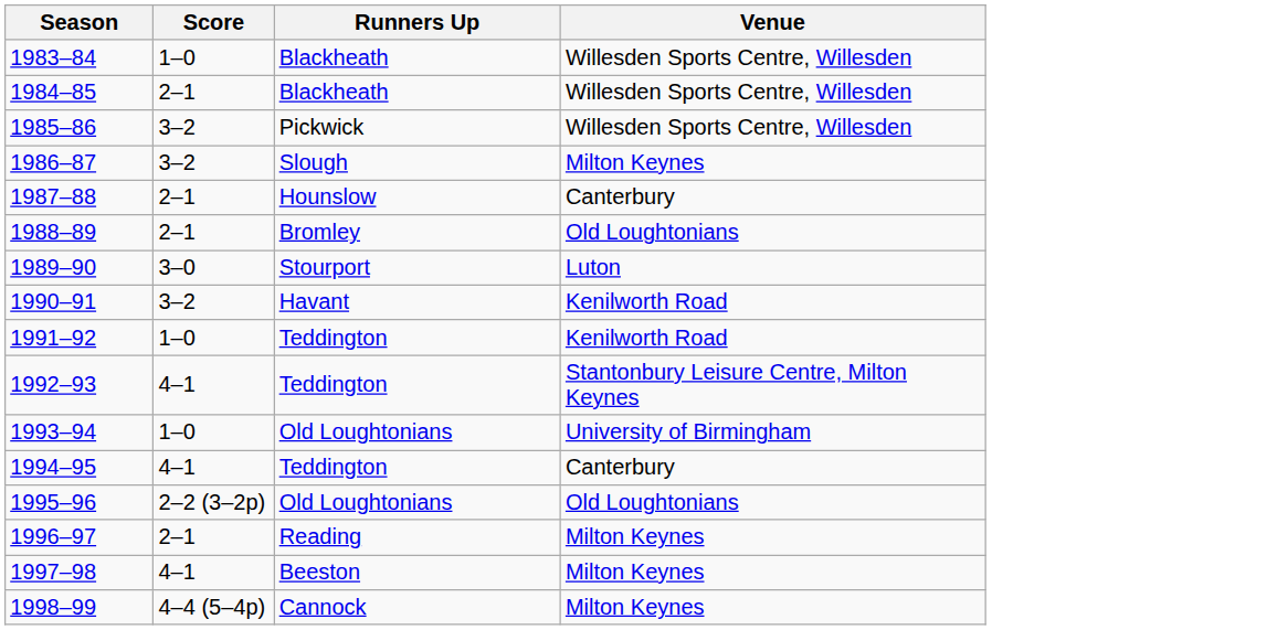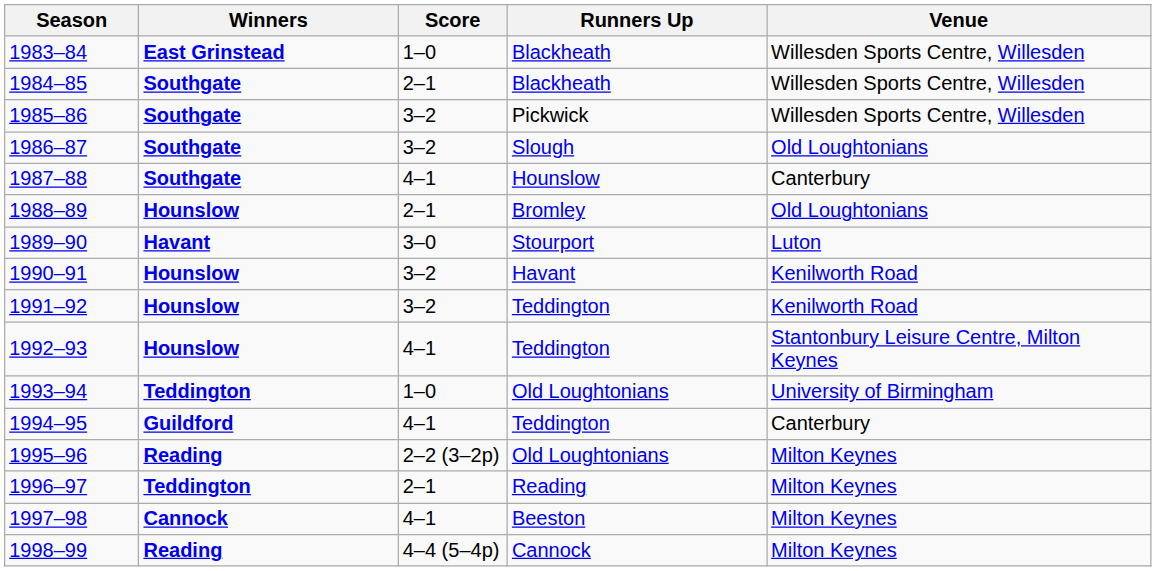+ column: Winners | East Grinstead | Southgate | Southgate | Southgate | Southgate | Hounslow | Havant | Hounslow | Hounslow | Hounslow | Teddington | Guildford | Reading | Teddington | Cannock | Reading
1986–87 | Venue: Milton Keynes -> Old Loughtonians
1987–88 | Score: 2–1 -> 4–1
1991–92 | Score: 1–0 -> 3–2
1995–96 | Venue: Old Loughtonians -> Milton Keynes
